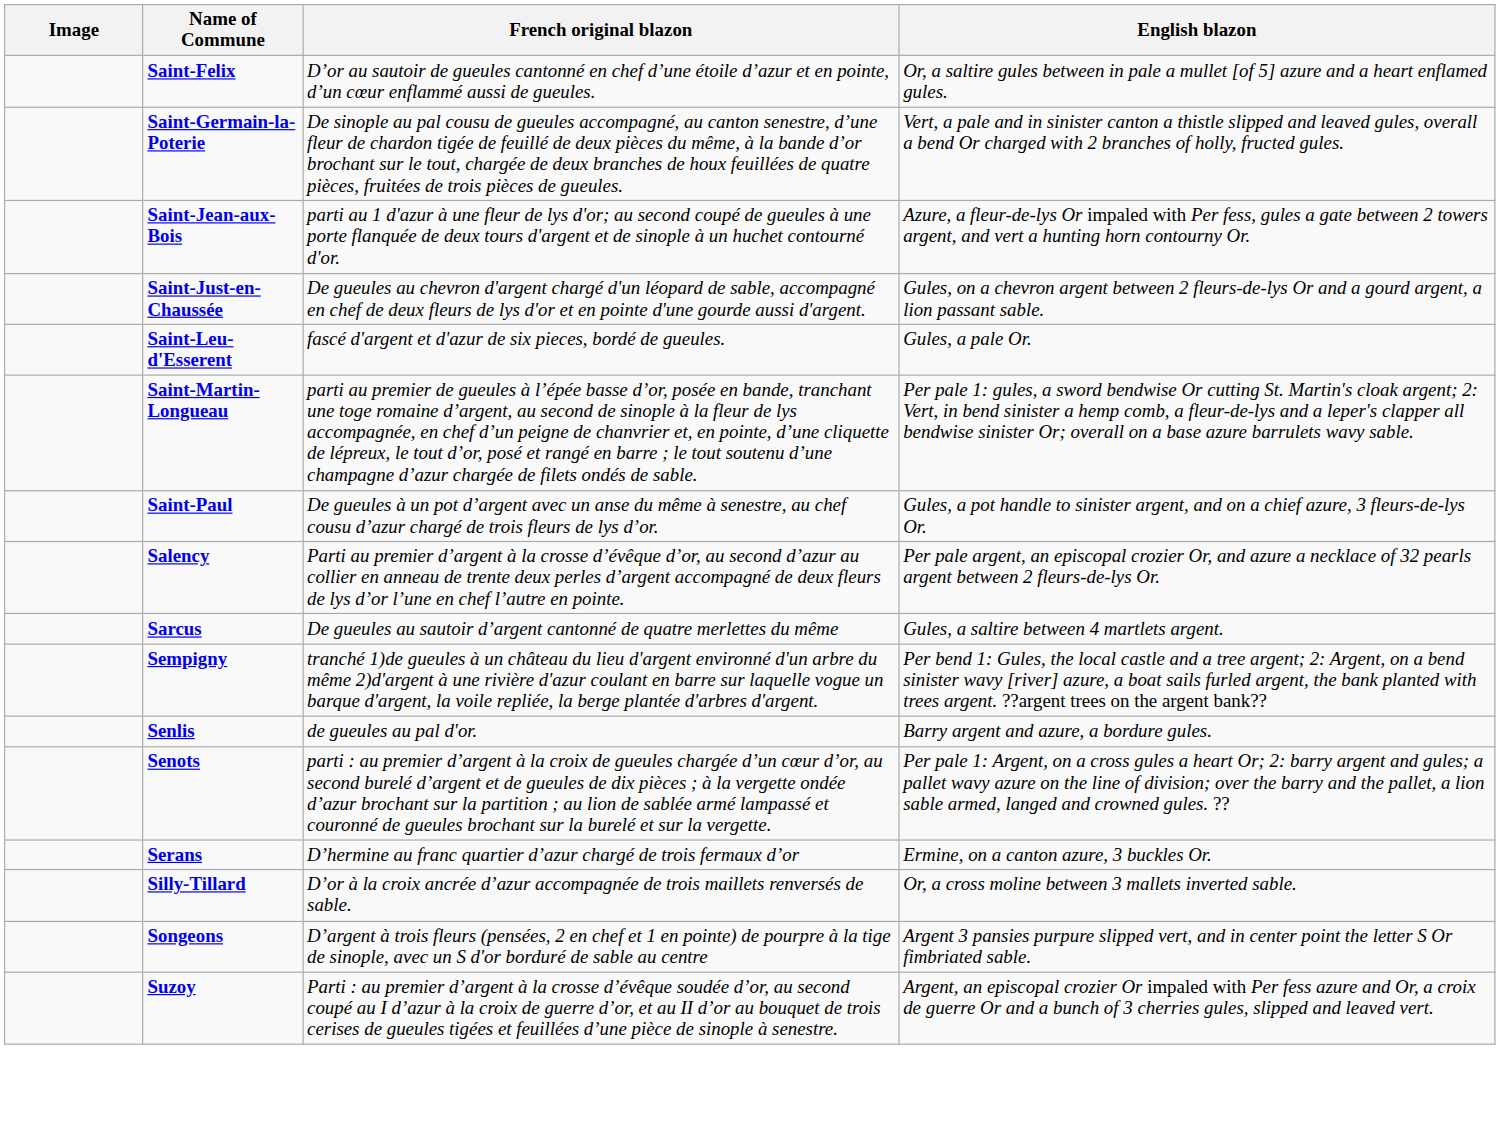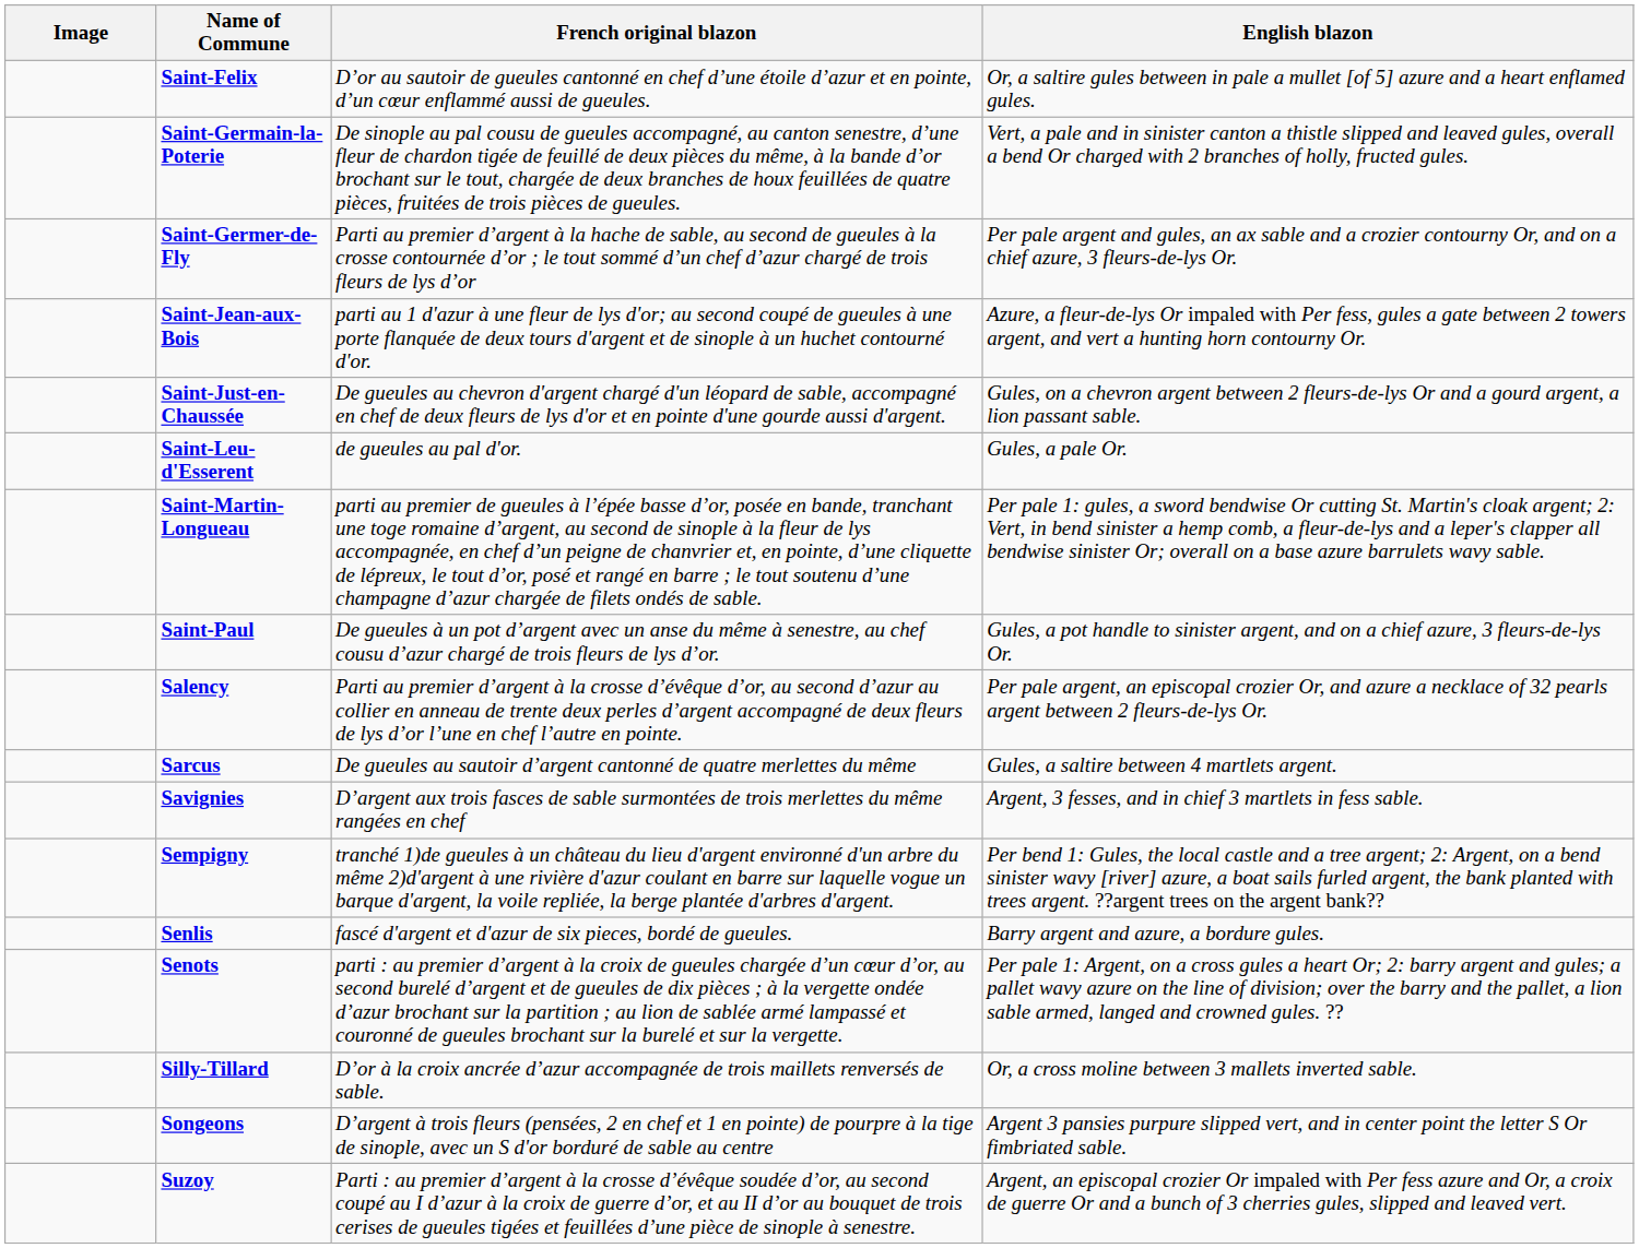+ row: Saint-Germer-de-Fly | Parti au premier d’argent à la hache de sable, au second de gueules à la crosse contournée d’or ; le tout sommé d’un chef d’azur chargé de trois fleurs de lys d’or | Per pale argent and gules, an ax sable and a crozier contourny Or, and on a chief azure, 3 fleurs-de-lys Or.
Saint-Leu-d'Esserent | French original blazon: fascé d'argent et d'azur de six pieces, bordé de gueules. -> de gueules au pal d'or.
+ row: Savignies | D’argent aux trois fasces de sable surmontées de trois merlettes du même rangées en chef | Argent, 3 fesses, and in chief 3 martlets in fess sable.
Senlis | French original blazon: de gueules au pal d'or. -> fascé d'argent et d'azur de six pieces, bordé de gueules.
- row: Serans | D’hermine au franc quartier d’azur chargé de trois fermaux d’or | Ermine, on a canton azure, 3 buckles Or.
